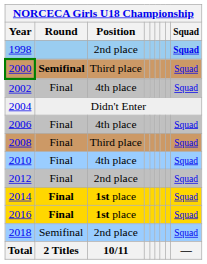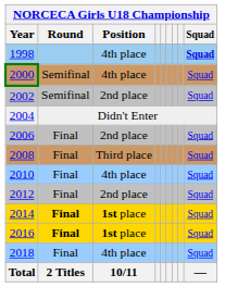1998 | NORCECA Girls U18 Championship / Position: 2nd place -> 4th place
2000 | NORCECA Girls U18 Championship / Round: bold -> normal
2000 | NORCECA Girls U18 Championship / Position: Third place -> 4th place
2002 | NORCECA Girls U18 Championship / Round: Final -> Semifinal
2002 | NORCECA Girls U18 Championship / Position: 4th place -> 2nd place
2006 | NORCECA Girls U18 Championship / Position: 4th place -> 2nd place
2018 | NORCECA Girls U18 Championship / Round: Semifinal -> Final
2018 | NORCECA Girls U18 Championship / Position: 2nd place -> 4th place
